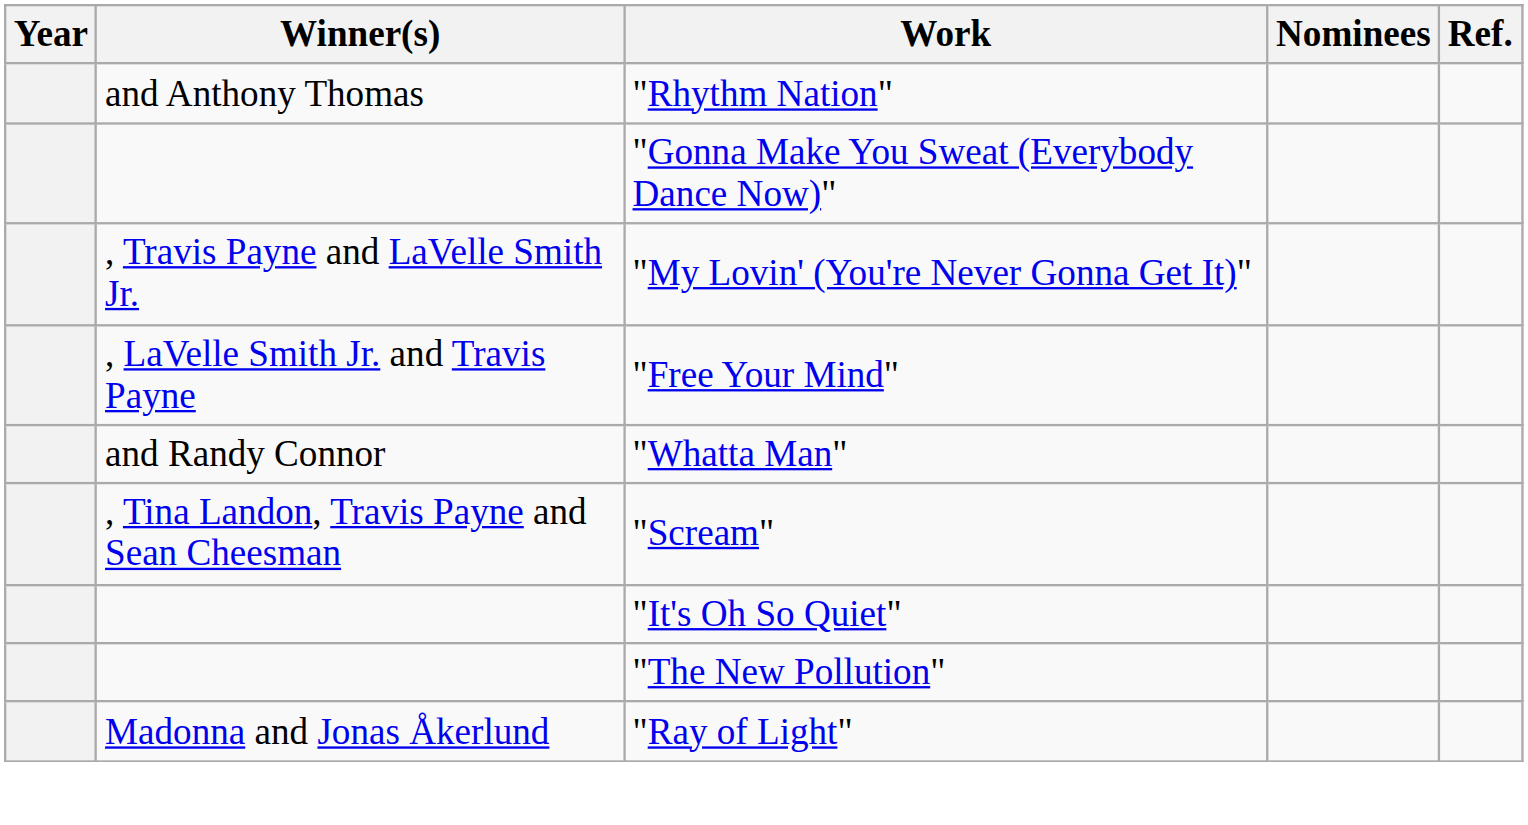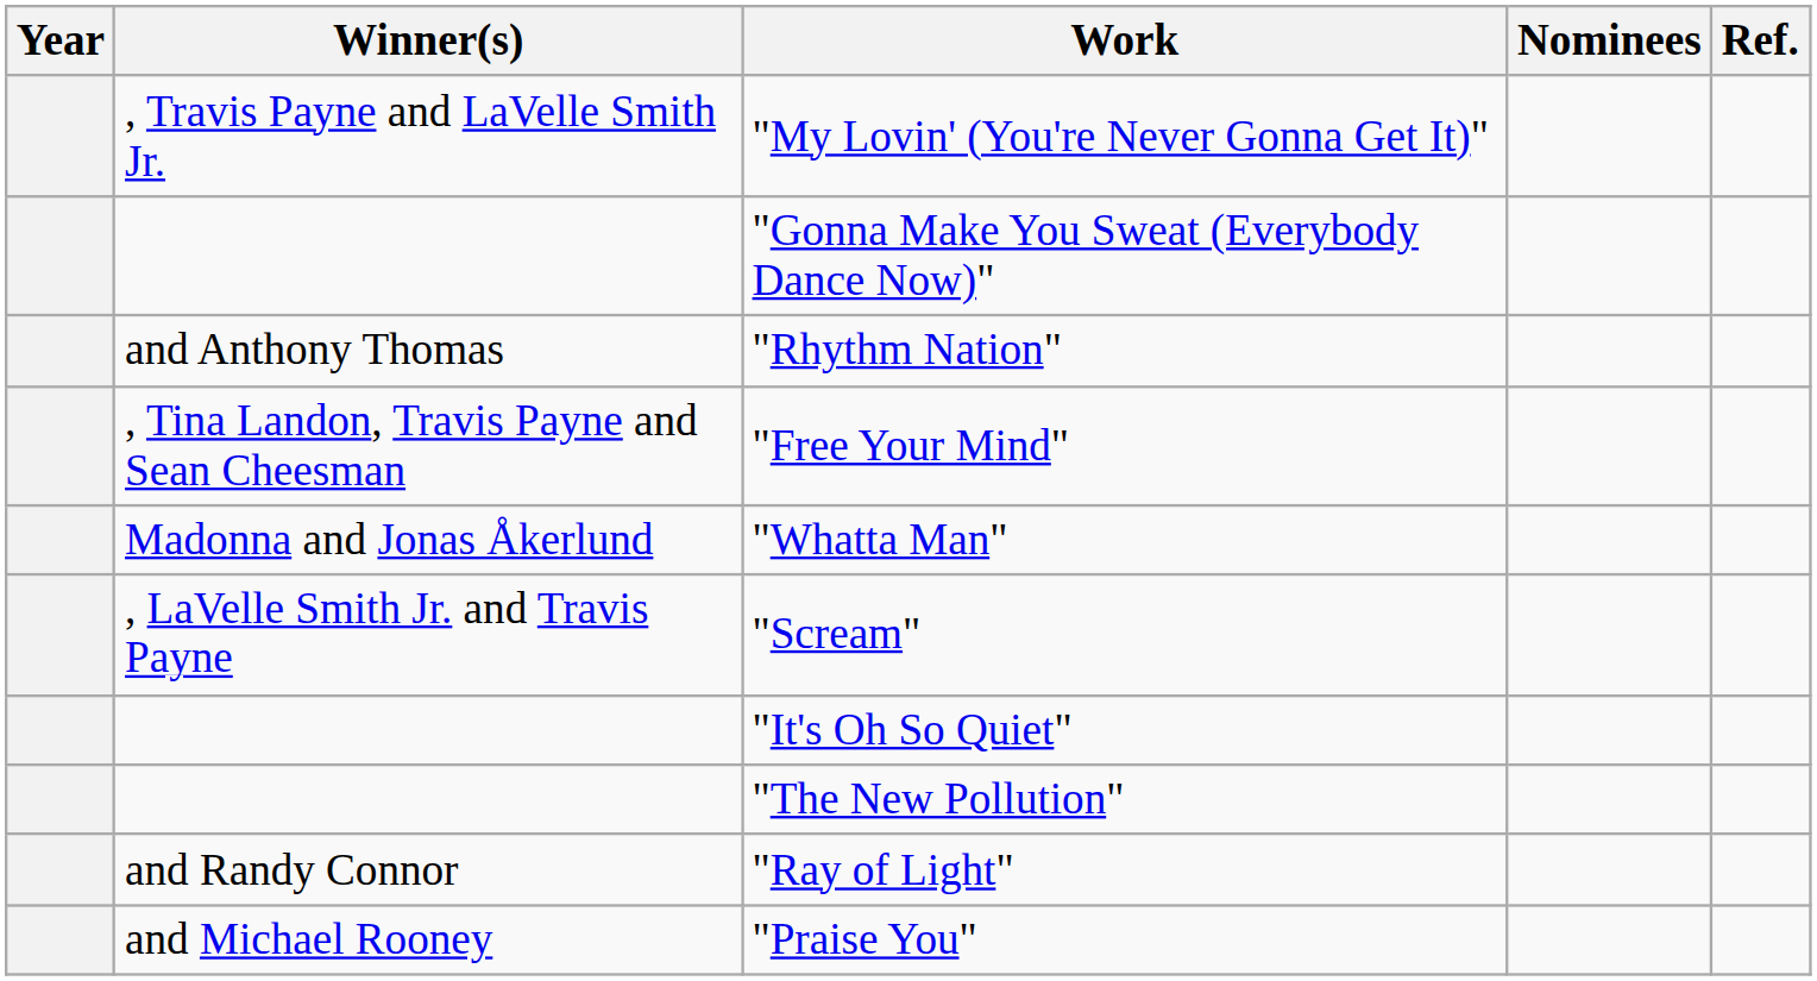rows swapped: "Rhythm Nation" <-> "My Lovin' (You're Never Gonna Get It)"
"Free Your Mind" | Winner(s): , LaVelle Smith Jr. and Travis Payne -> , Tina Landon, Travis Payne and Sean Cheesman
"Whatta Man" | Winner(s): and Randy Connor -> Madonna and Jonas Åkerlund
"Scream" | Winner(s): , Tina Landon, Travis Payne and Sean Cheesman -> , LaVelle Smith Jr. and Travis Payne
"Ray of Light" | Winner(s): Madonna and Jonas Åkerlund -> and Randy Connor
+ row: and Michael Rooney | "Praise You"
